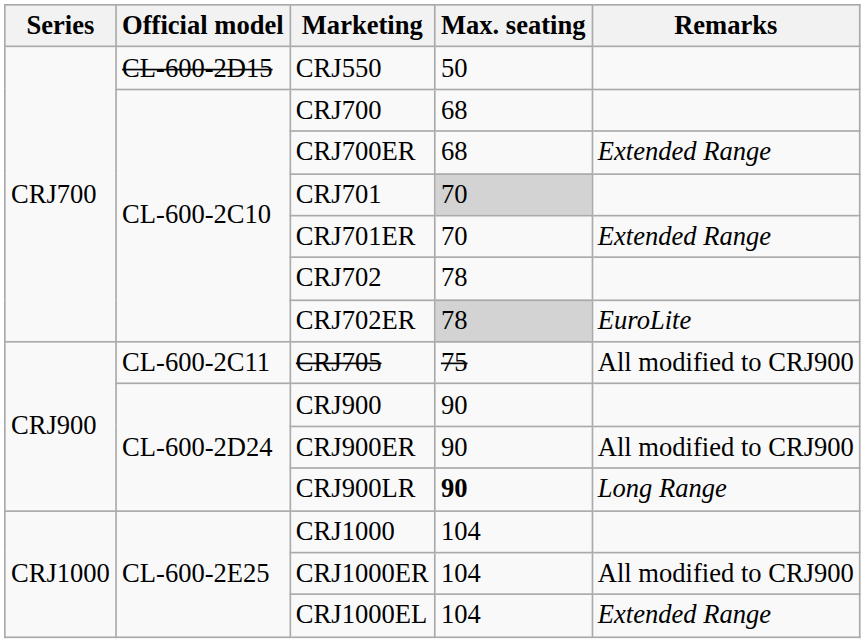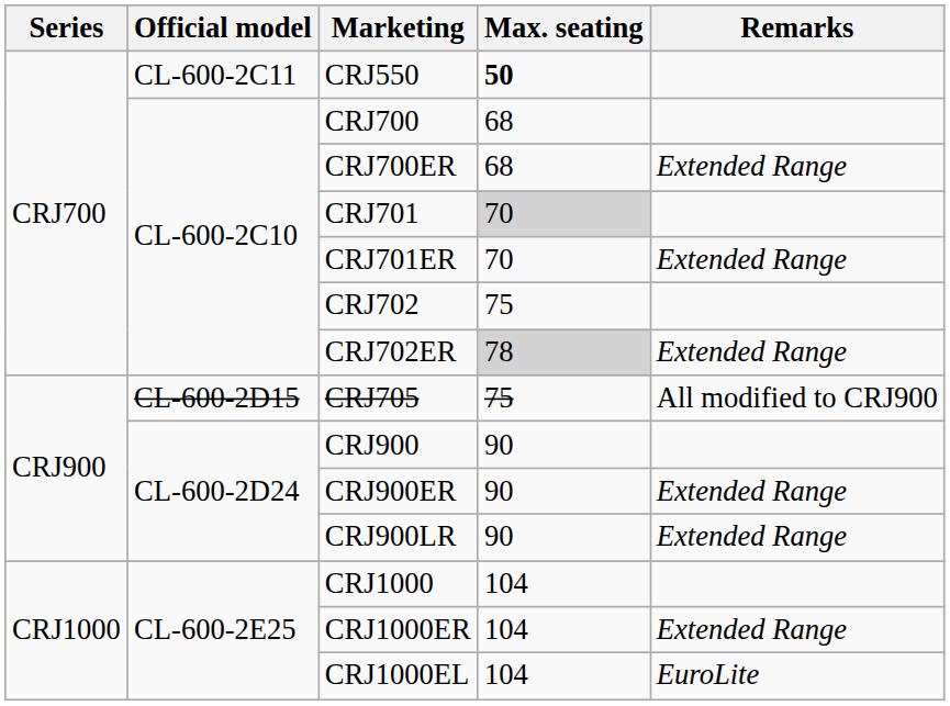CRJ550 | Official model: CL-600-2D15 -> CL-600-2C11
CRJ550 | Max. seating: normal -> bold
CRJ702 | Max. seating: 78 -> 75
CRJ702ER | Remarks: EuroLite -> Extended Range
CRJ705 | Official model: CL-600-2C11 -> CL-600-2D15
CRJ900ER | Remarks: All modified to CRJ900 -> Extended Range
CRJ900LR | Max. seating: bold -> normal
CRJ900LR | Remarks: Long Range -> Extended Range
CRJ1000ER | Remarks: All modified to CRJ900 -> Extended Range
CRJ1000EL | Remarks: Extended Range -> EuroLite
